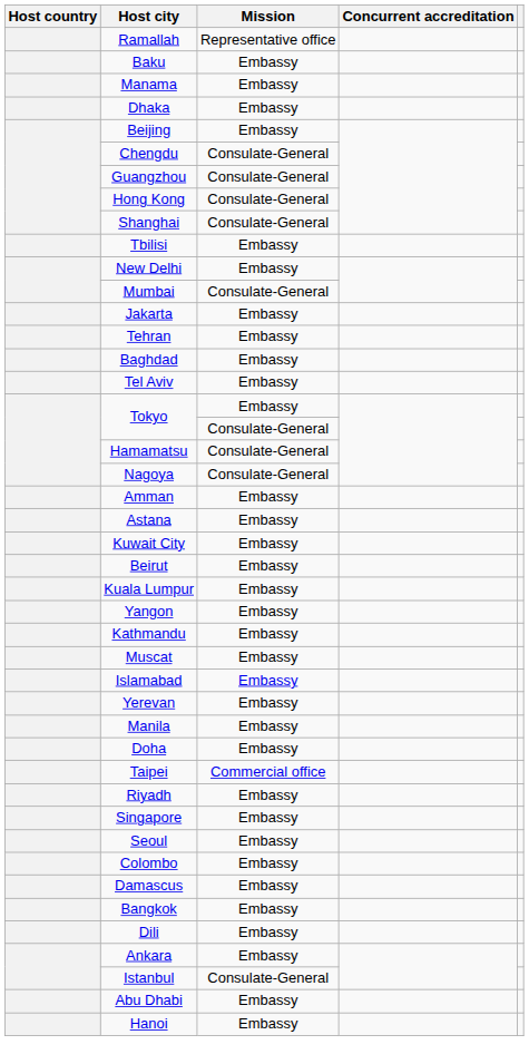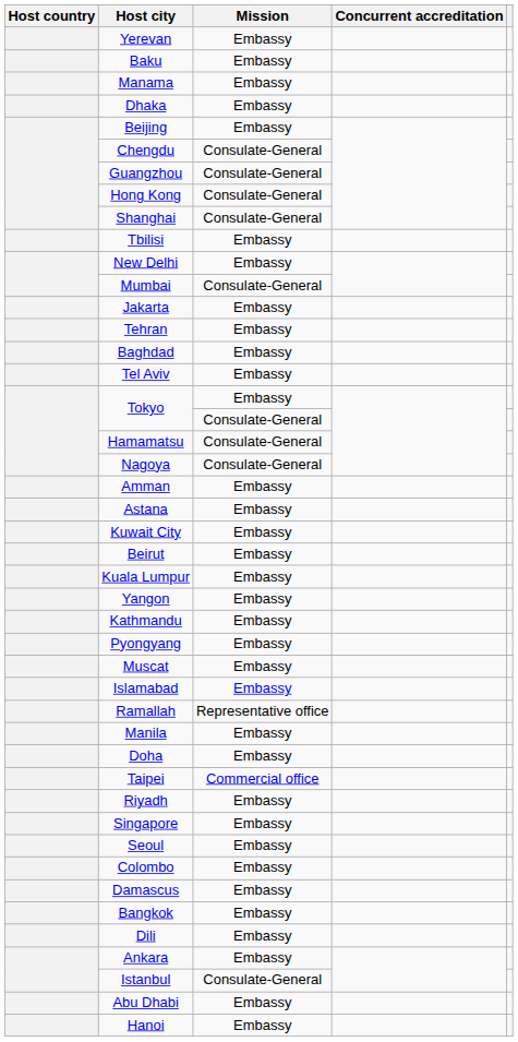rows swapped: Yerevan <-> Ramallah
+ row: Pyongyang | Embassy
